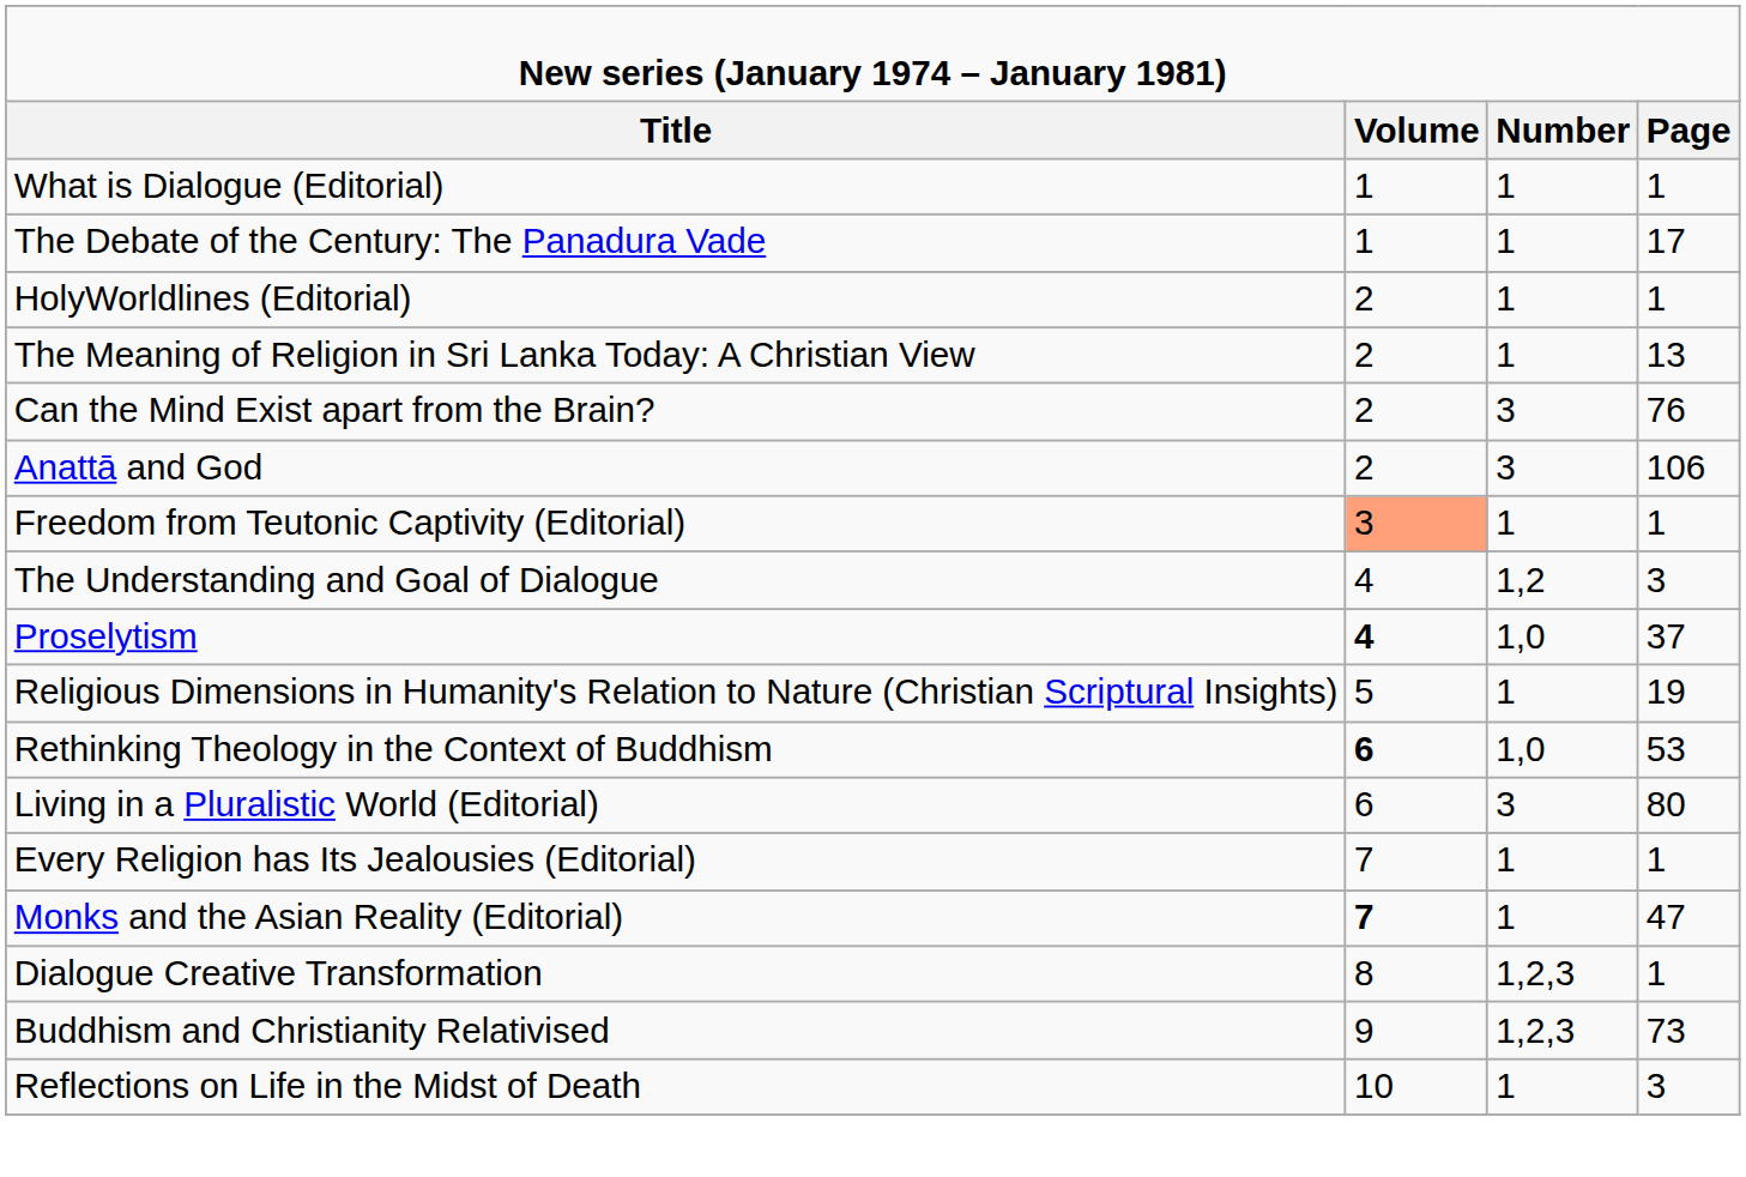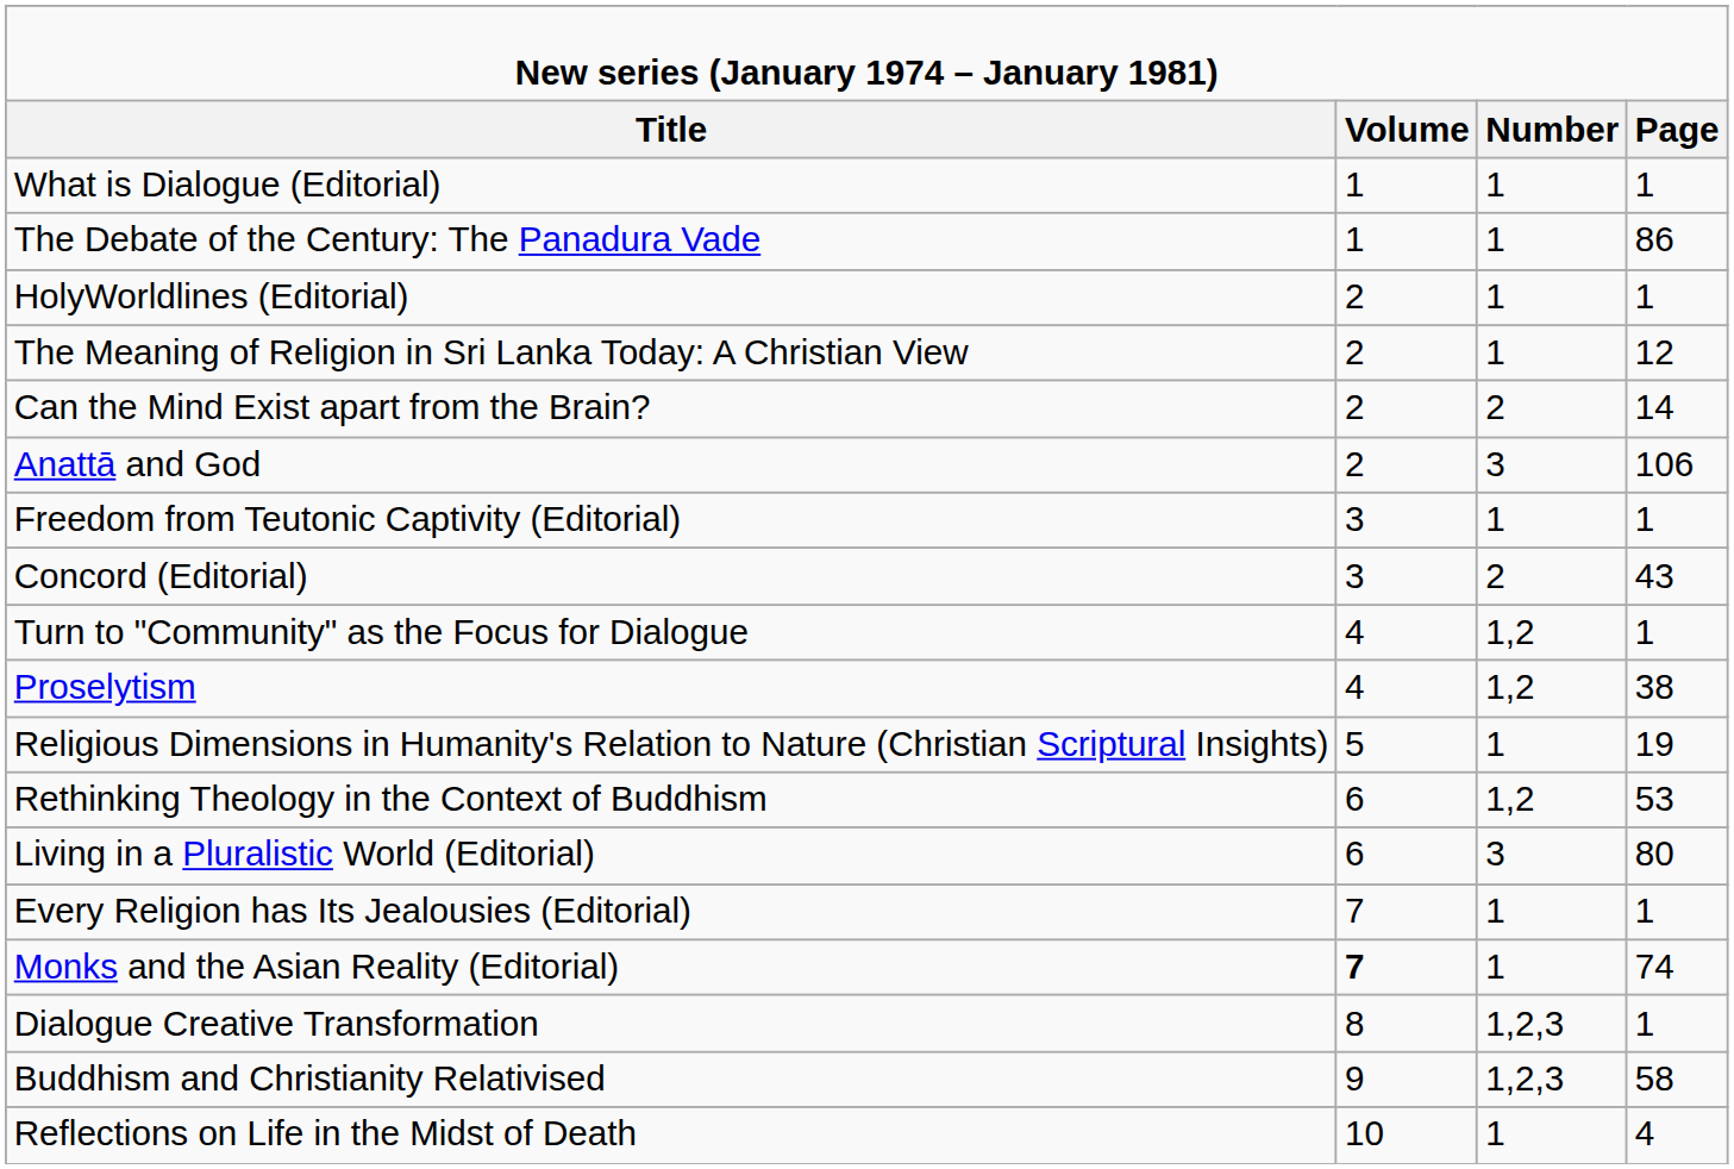The Debate of the Century: The Panadura Vade | column 4: 17 -> 86
The Meaning of Religion in Sri Lanka Today: A Christian View | column 4: 13 -> 12
Can the Mind Exist apart from the Brain? | column 3: 3 -> 2
Can the Mind Exist apart from the Brain? | column 4: 76 -> 14
Freedom from Teutonic Captivity (Editorial) | column 2: lightsalmon background -> no background
+ row: Concord (Editorial) | 3 | 2 | 43
+ row: Turn to "Community" as the Focus for Dialogue | 4 | 1,2 | 1
- row: The Understanding and Goal of Dialogue | 4 | 1,2 | 3
Proselytism | column 2: bold -> normal
Proselytism | column 3: 1,0 -> 1,2
Proselytism | column 4: 37 -> 38
Rethinking Theology in the Context of Buddhism | column 2: bold -> normal
Rethinking Theology in the Context of Buddhism | column 3: 1,0 -> 1,2
Monks and the Asian Reality (Editorial) | column 4: 47 -> 74
Buddhism and Christianity Relativised | column 4: 73 -> 58
Reflections on Life in the Midst of Death | column 4: 3 -> 4
